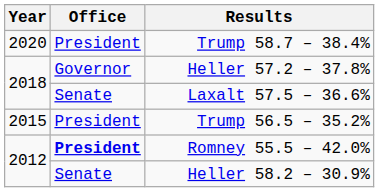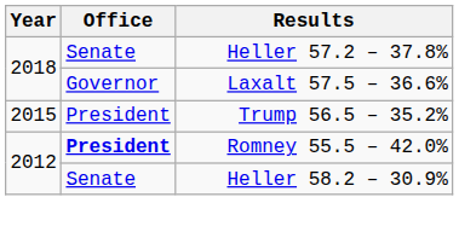- row: 2020 | President | Trump 58.7 – 38.4%
Heller 57.2 – 37.8% | Office: Governor -> Senate
Laxalt 57.5 – 36.6% | Office: Senate -> Governor
